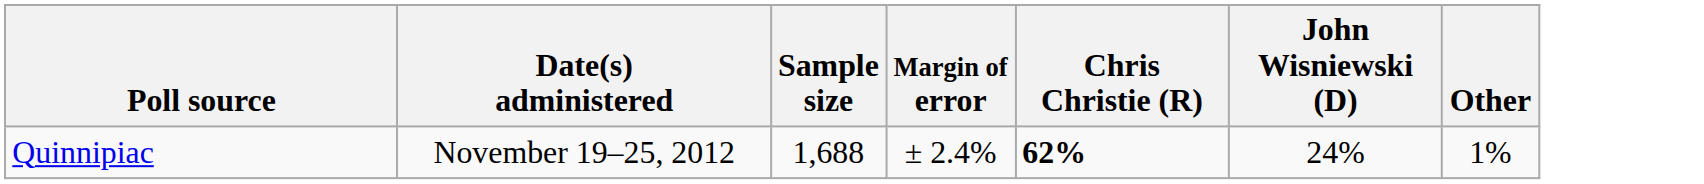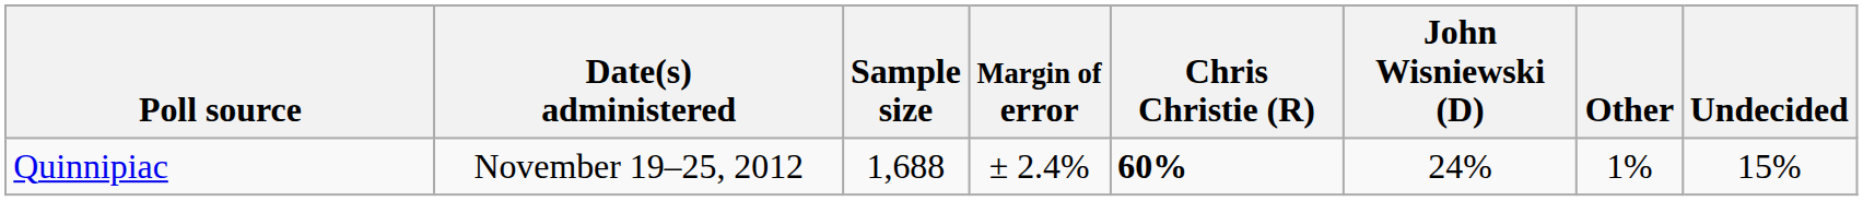+ column: Undecided | 15%
Quinnipiac | Chris Christie (R): 62% -> 60%
